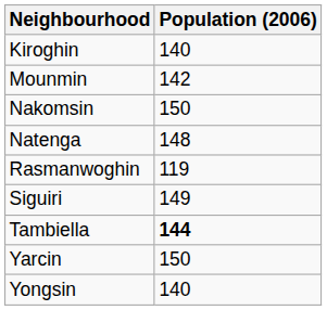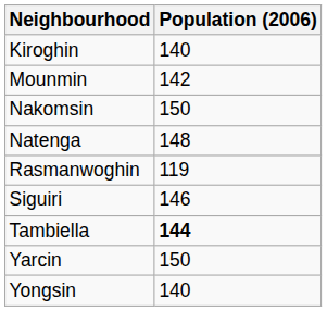Siguiri | Population (2006): 149 -> 146
